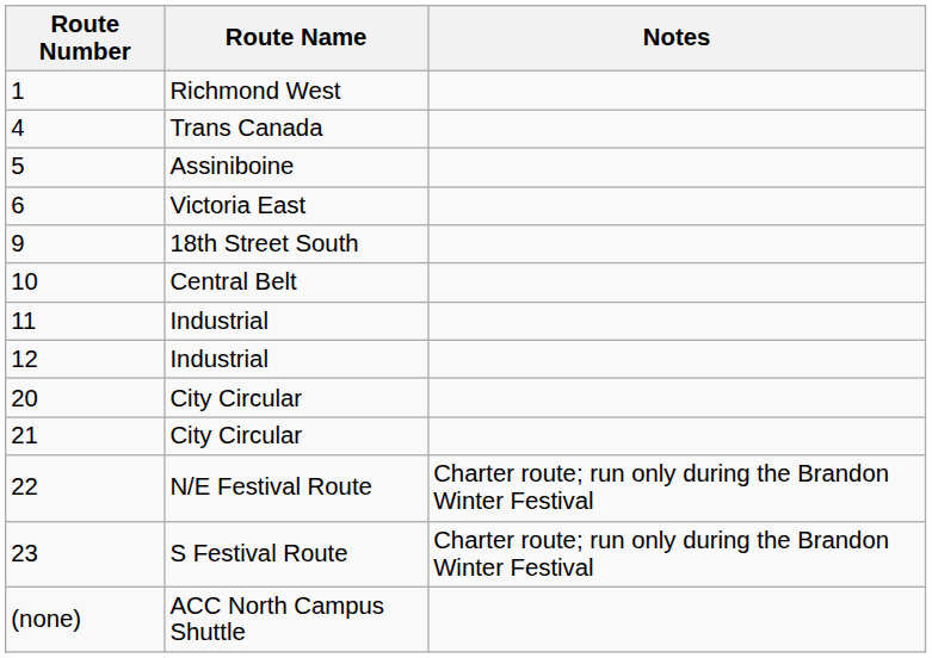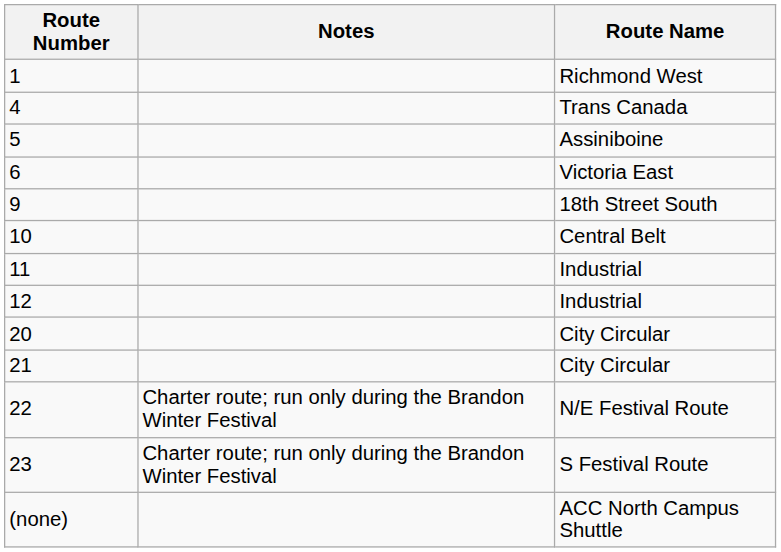columns swapped: Route Name <-> Notes
